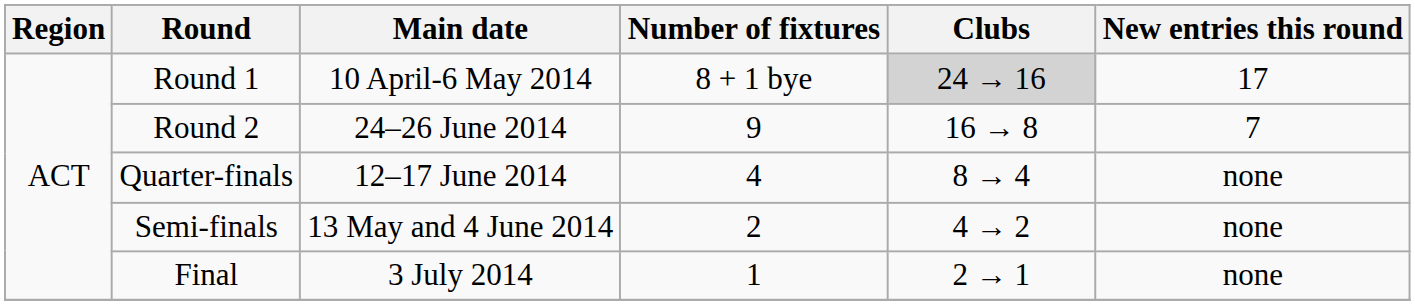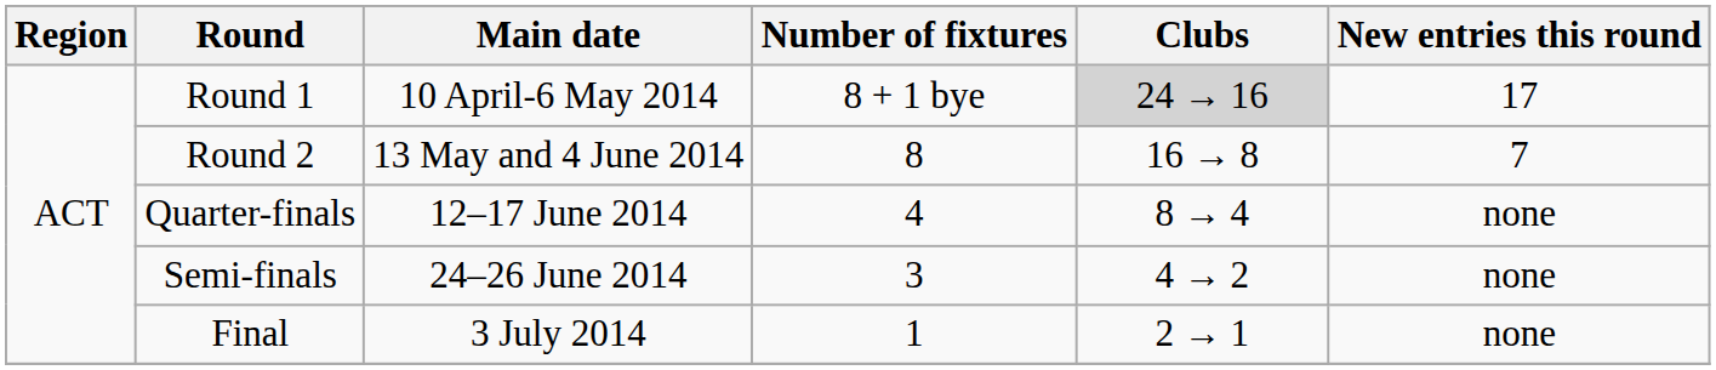Round 2 | Main date: 24–26 June 2014 -> 13 May and 4 June 2014
Round 2 | Number of fixtures: 9 -> 8
Semi-finals | Main date: 13 May and 4 June 2014 -> 24–26 June 2014
Semi-finals | Number of fixtures: 2 -> 3
